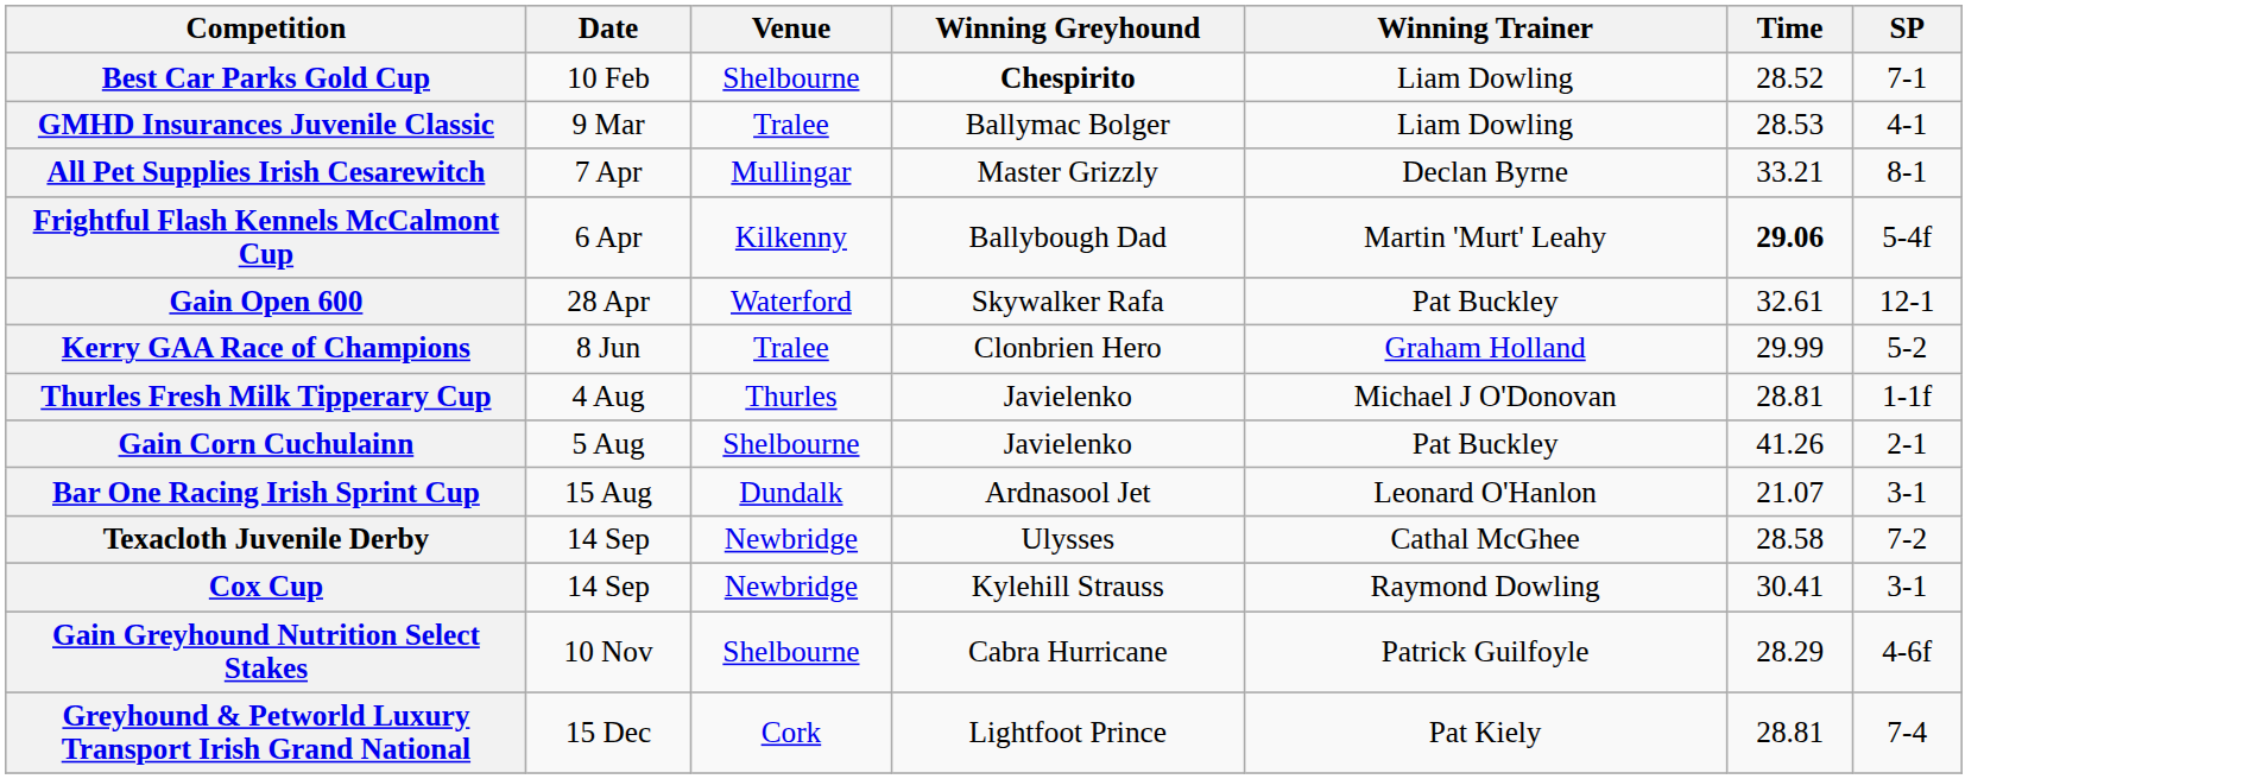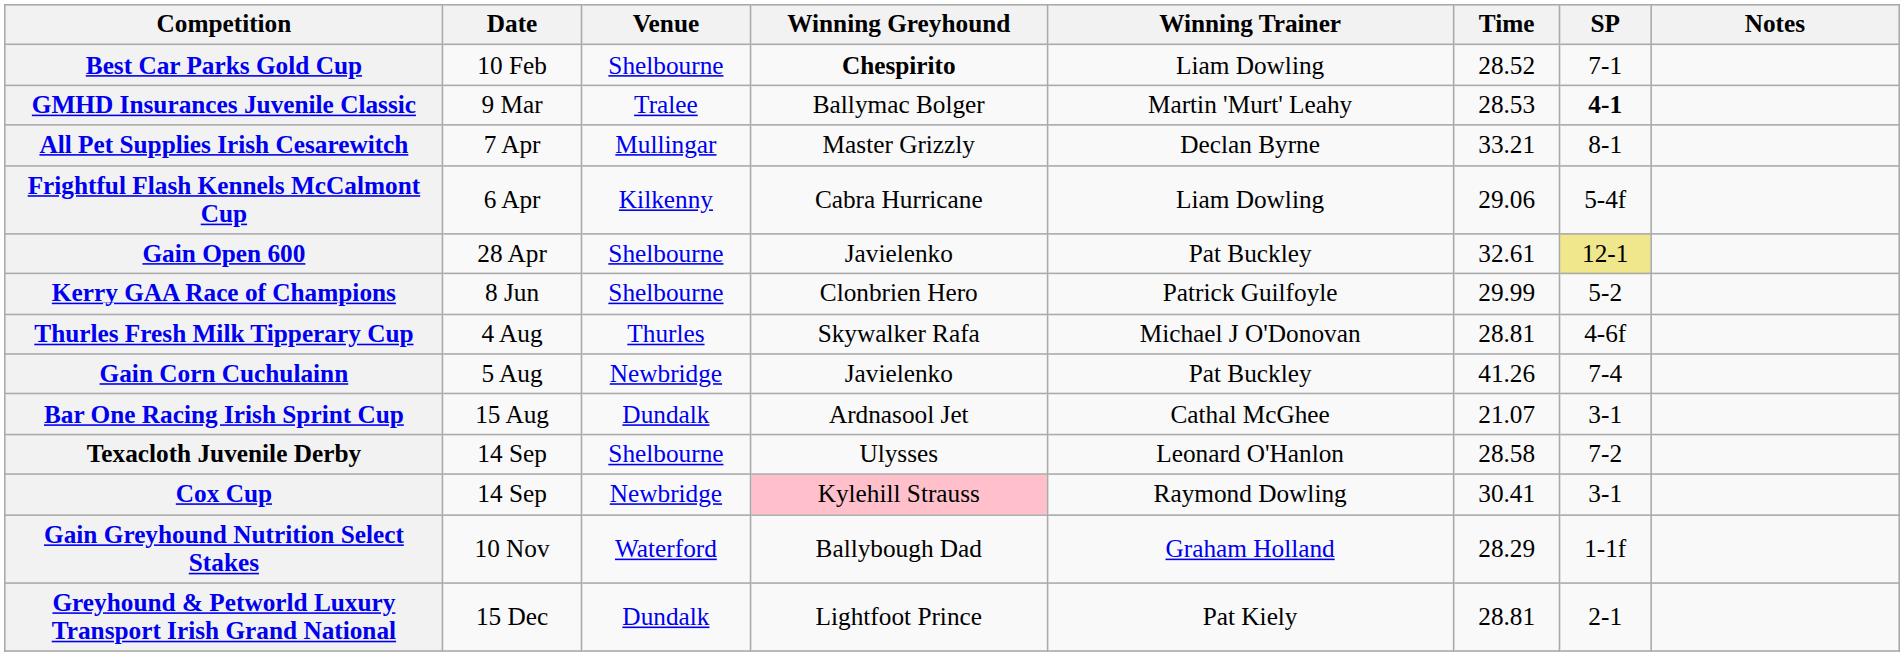+ column: Notes
GMHD Insurances Juvenile Classic | Winning Trainer: Liam Dowling -> Martin 'Murt' Leahy
GMHD Insurances Juvenile Classic | SP: normal -> bold
Frightful Flash Kennels McCalmont Cup | Winning Greyhound: Ballybough Dad -> Cabra Hurricane
Frightful Flash Kennels McCalmont Cup | Winning Trainer: Martin 'Murt' Leahy -> Liam Dowling
Frightful Flash Kennels McCalmont Cup | Time: bold -> normal
Gain Open 600 | Venue: Waterford -> Shelbourne
Gain Open 600 | Winning Greyhound: Skywalker Rafa -> Javielenko
Gain Open 600 | SP: no background -> khaki background
Kerry GAA Race of Champions | Venue: Tralee -> Shelbourne
Kerry GAA Race of Champions | Winning Trainer: Graham Holland -> Patrick Guilfoyle
Thurles Fresh Milk Tipperary Cup | Winning Greyhound: Javielenko -> Skywalker Rafa
Thurles Fresh Milk Tipperary Cup | SP: 1-1f -> 4-6f
Gain Corn Cuchulainn | Venue: Shelbourne -> Newbridge
Gain Corn Cuchulainn | SP: 2-1 -> 7-4
Bar One Racing Irish Sprint Cup | Winning Trainer: Leonard O'Hanlon -> Cathal McGhee
Texacloth Juvenile Derby | Venue: Newbridge -> Shelbourne
Texacloth Juvenile Derby | Winning Trainer: Cathal McGhee -> Leonard O'Hanlon
Cox Cup | Winning Greyhound: no background -> pink background
Gain Greyhound Nutrition Select Stakes | Venue: Shelbourne -> Waterford
Gain Greyhound Nutrition Select Stakes | Winning Greyhound: Cabra Hurricane -> Ballybough Dad
Gain Greyhound Nutrition Select Stakes | Winning Trainer: Patrick Guilfoyle -> Graham Holland
Gain Greyhound Nutrition Select Stakes | SP: 4-6f -> 1-1f
Greyhound & Petworld Luxury Transport Irish Grand National | Venue: Cork -> Dundalk
Greyhound & Petworld Luxury Transport Irish Grand National | SP: 7-4 -> 2-1
